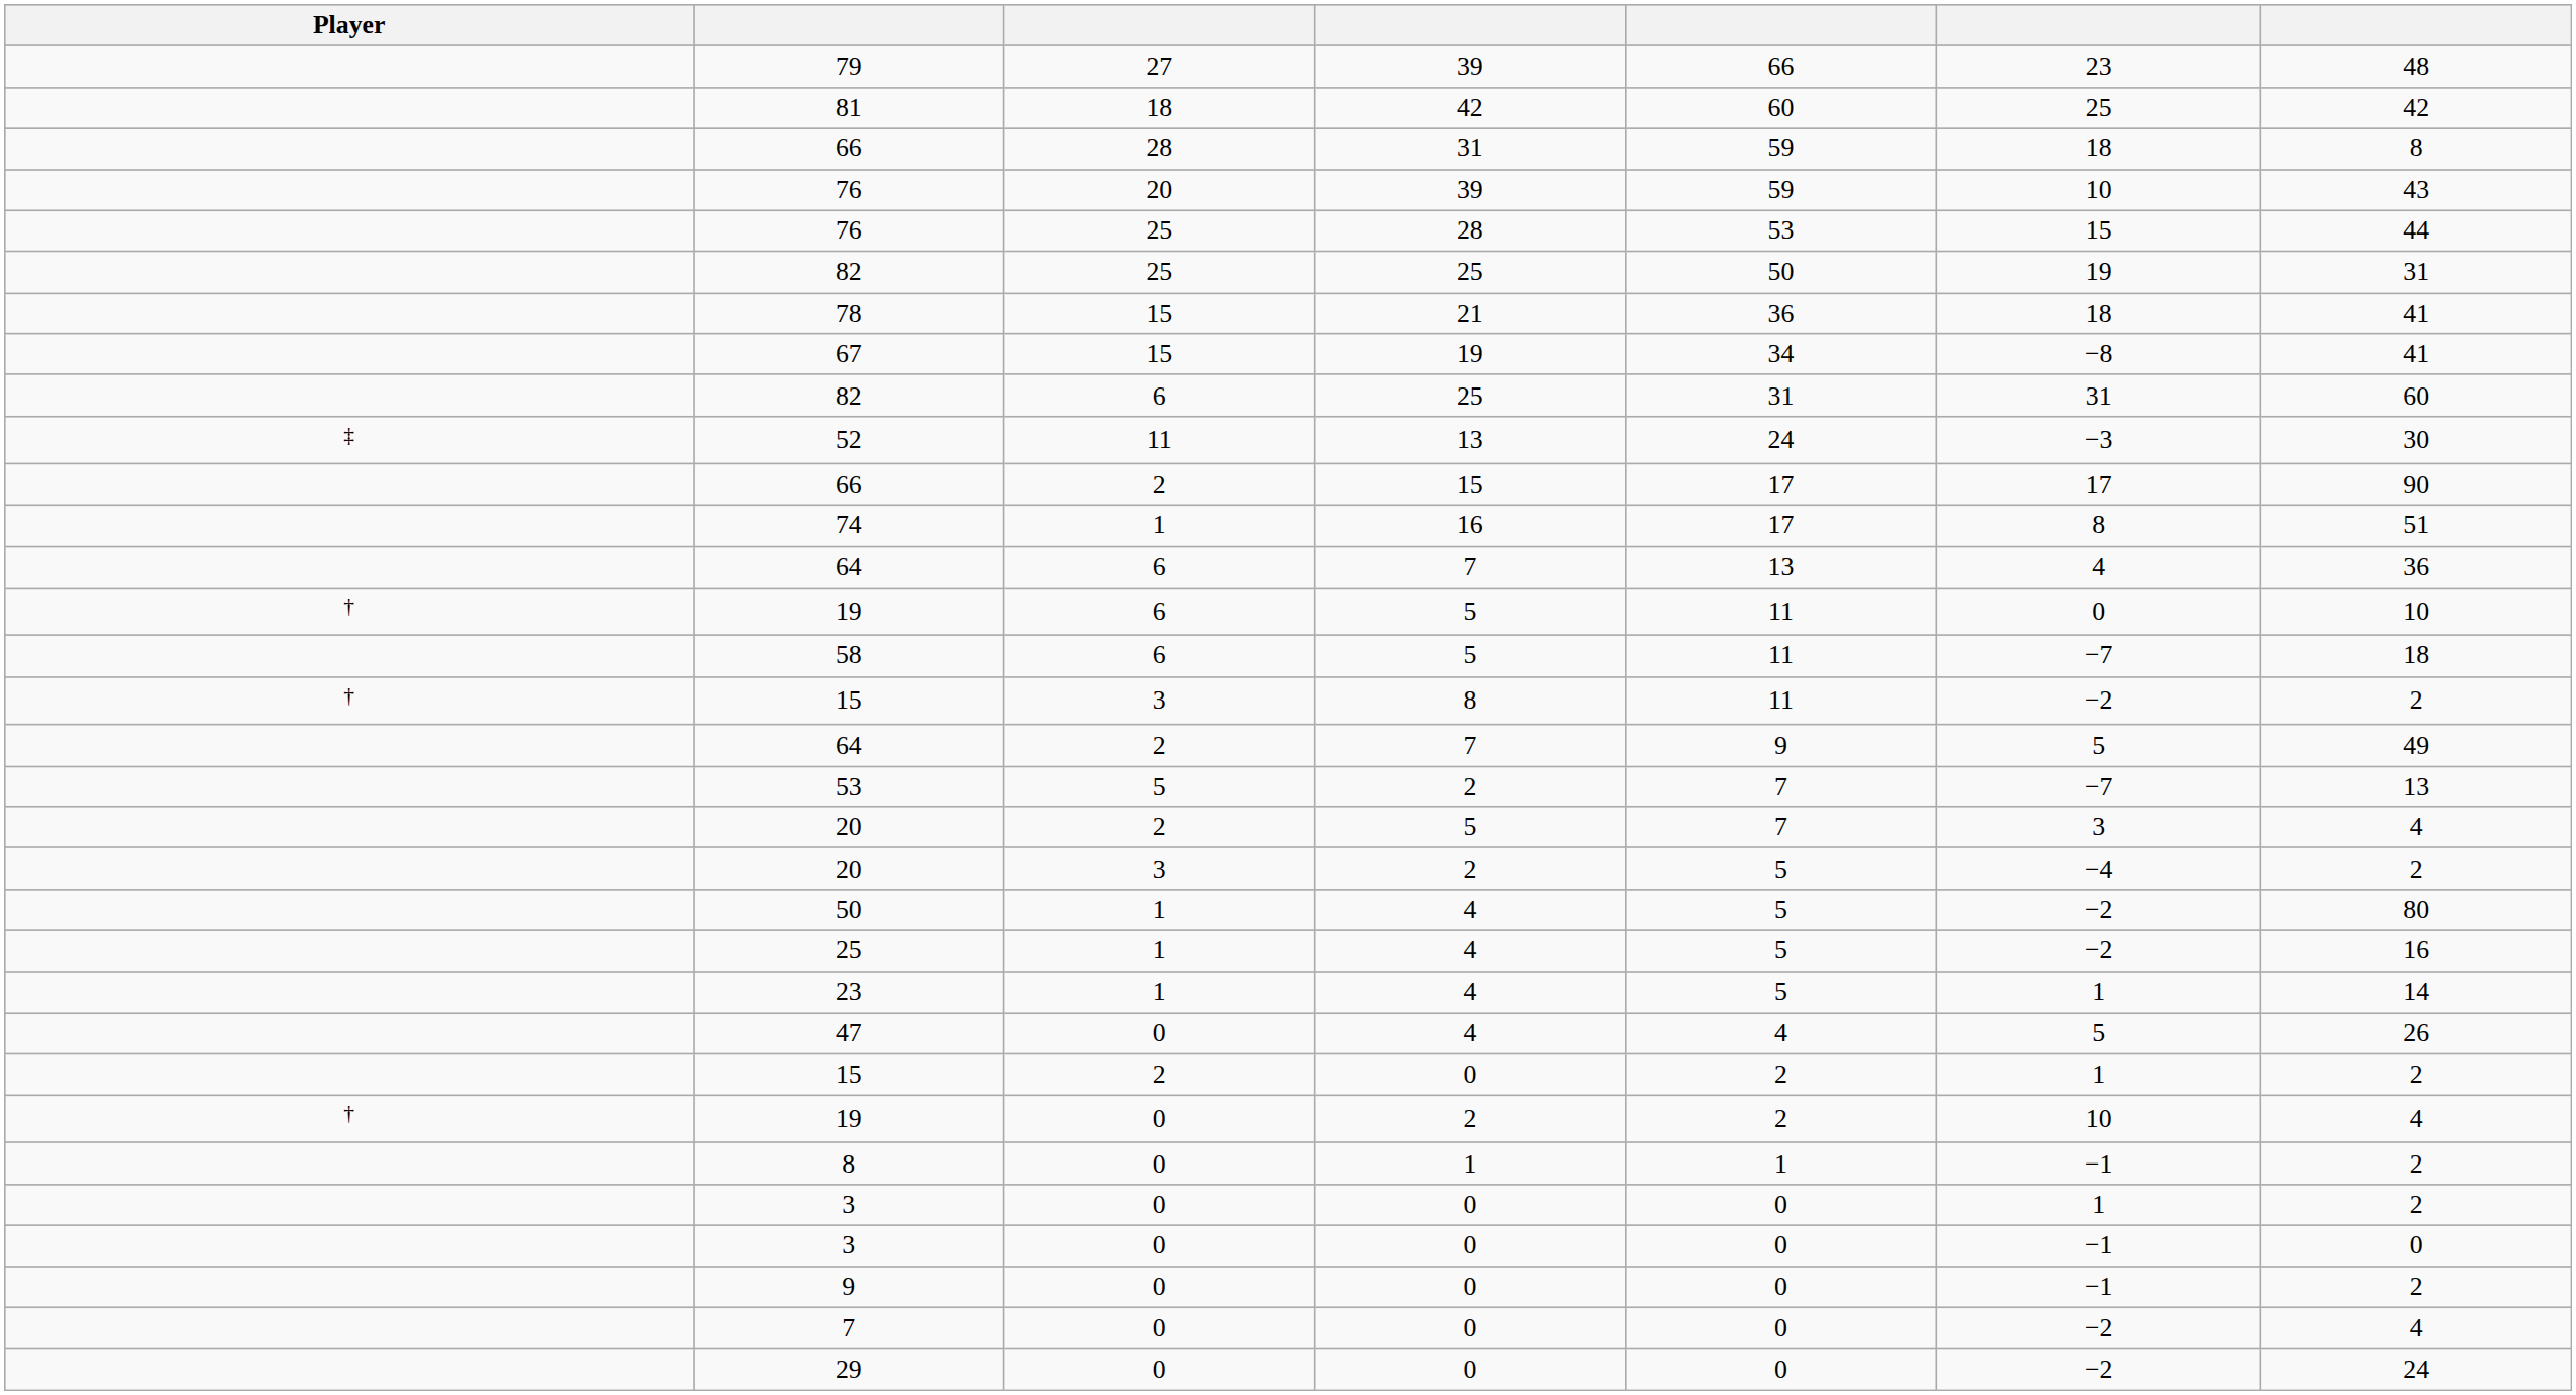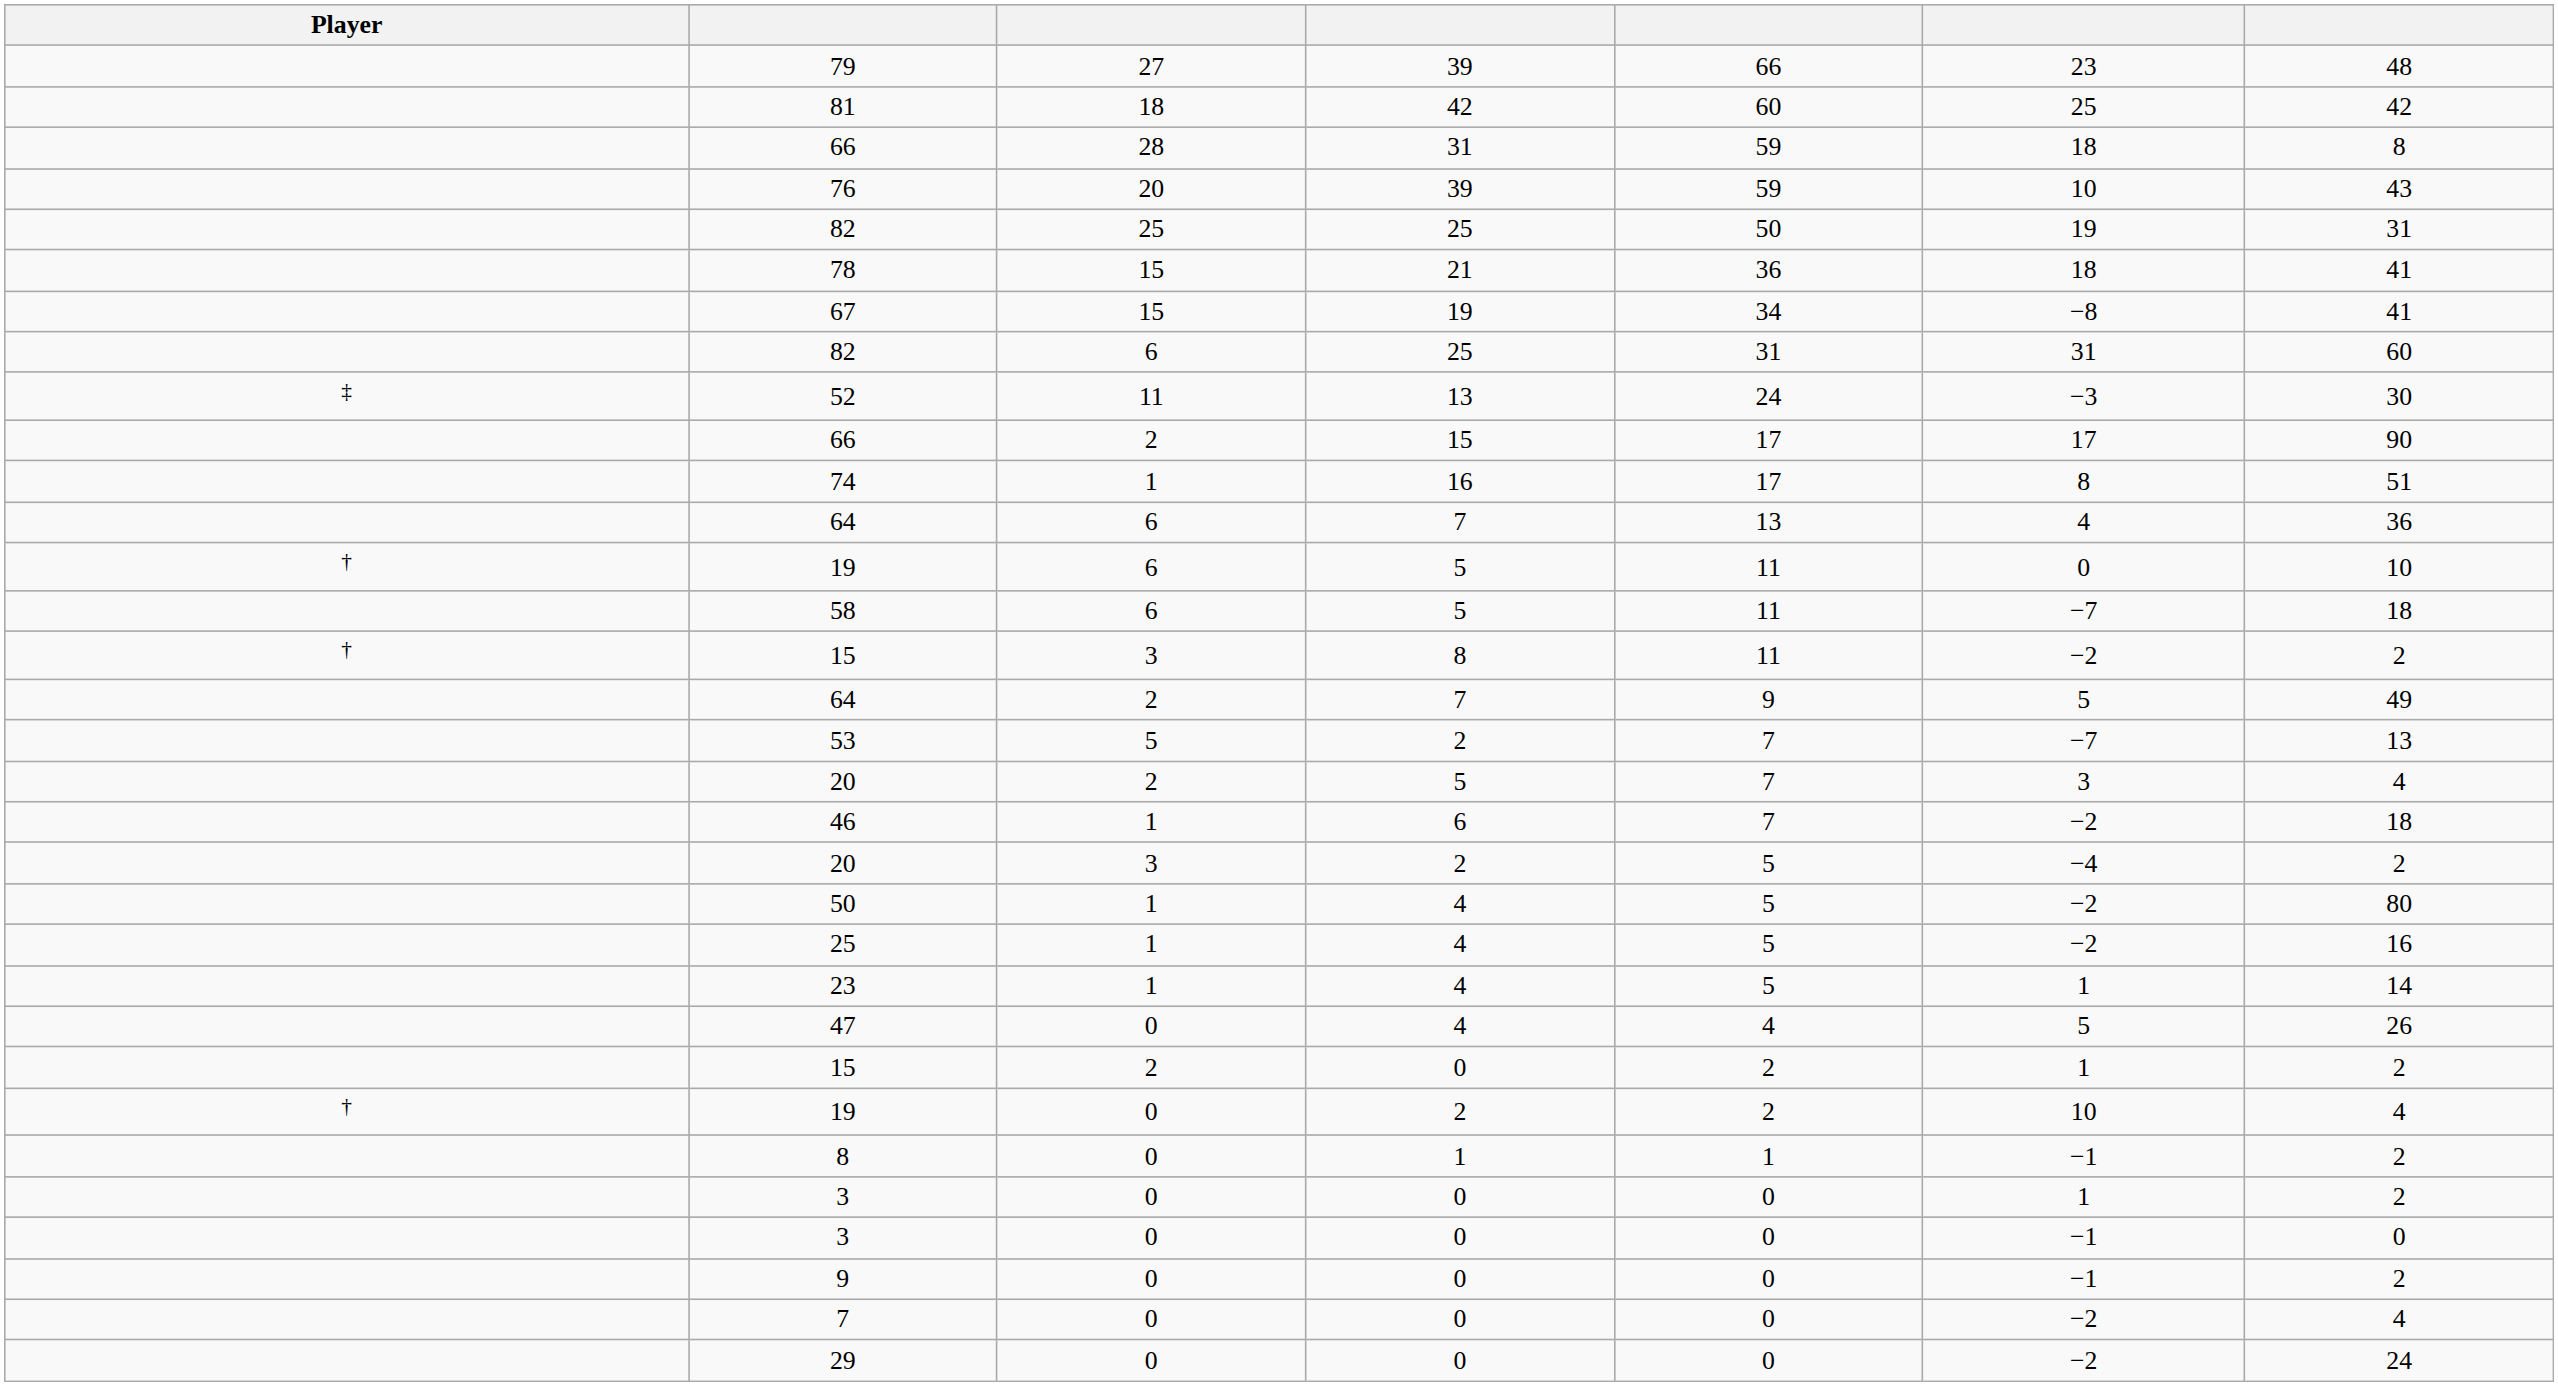- row: 76 | 25 | 28 | 53 | 15 | 44
+ row: 46 | 1 | 6 | 7 | −2 | 18
